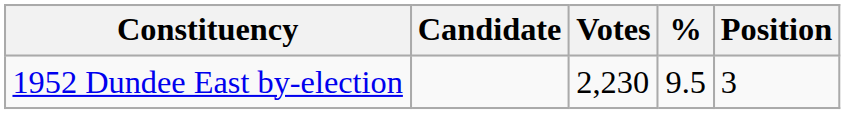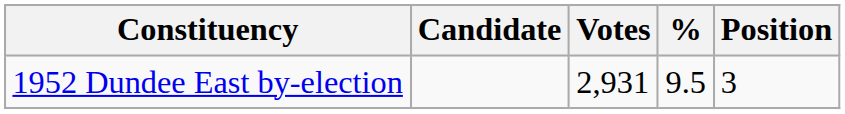1952 Dundee East by-election | Votes: 2,230 -> 2,931
